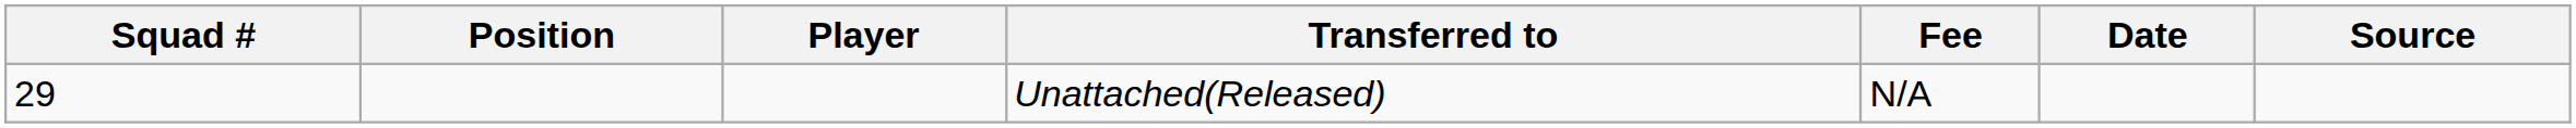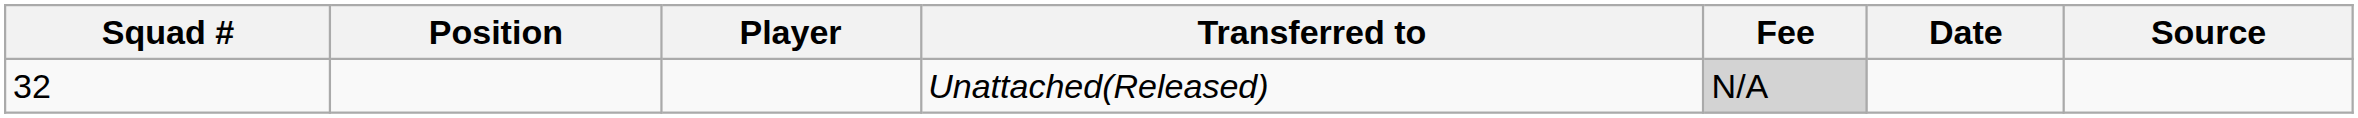Unattached(Released) | Squad #: 29 -> 32
Unattached(Released) | Fee: no background -> lightgrey background
